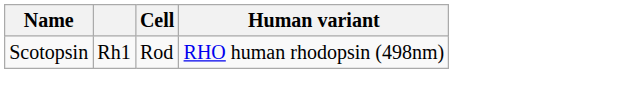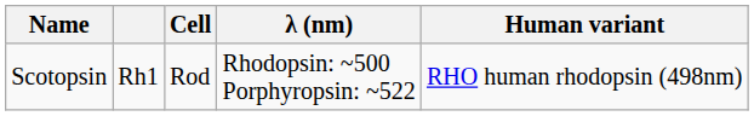+ column: λ (nm) | Rhodopsin: ~500 Porphyropsin: ~522
